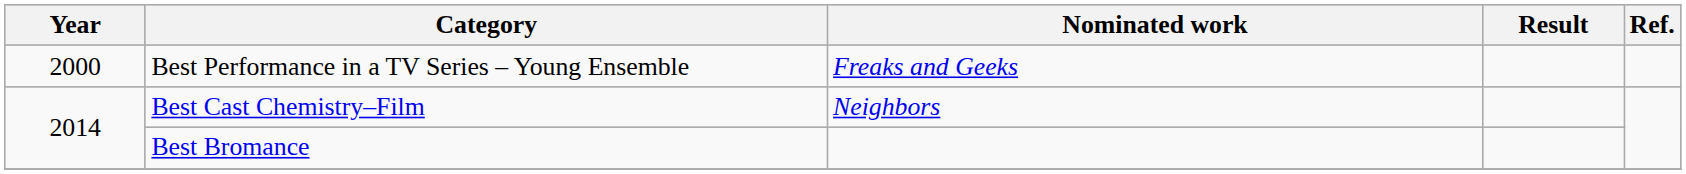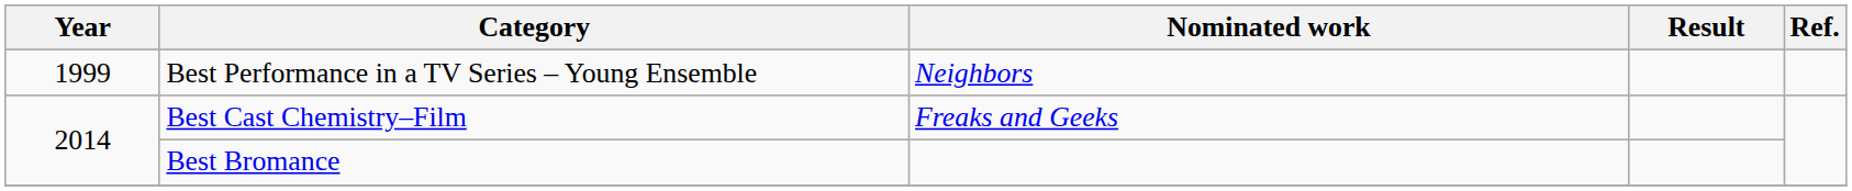Best Performance in a TV Series – Young Ensemble | Year: 2000 -> 1999
Best Performance in a TV Series – Young Ensemble | Nominated work: Freaks and Geeks -> Neighbors
Best Cast Chemistry–Film | Nominated work: Neighbors -> Freaks and Geeks
